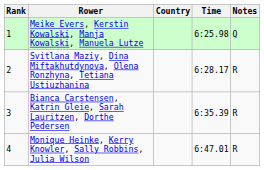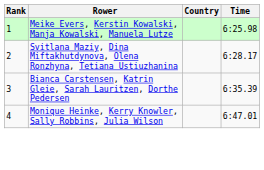- column: Notes | Q | R | R | R
